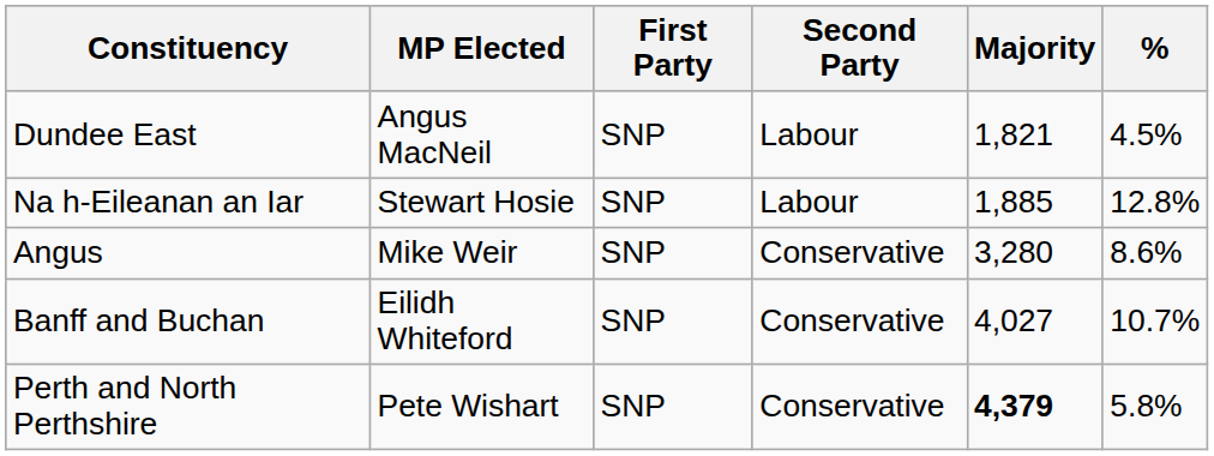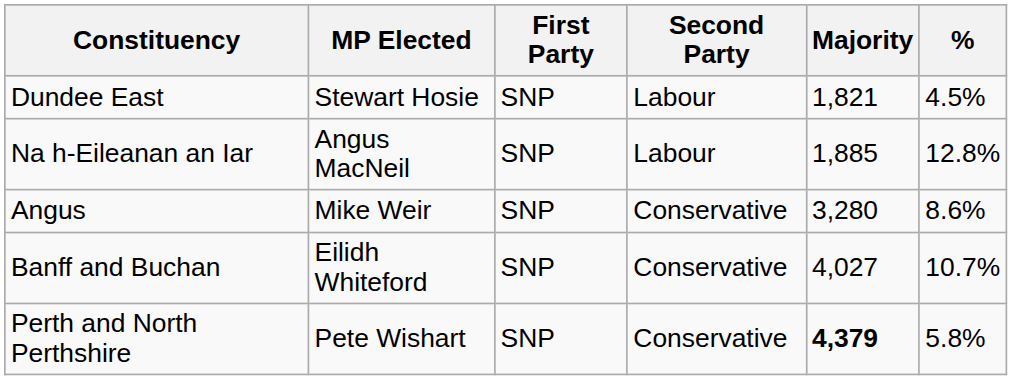Dundee East | MP Elected: Angus MacNeil -> Stewart Hosie
Na h-Eileanan an Iar | MP Elected: Stewart Hosie -> Angus MacNeil
